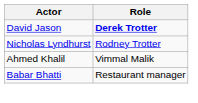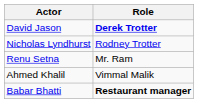+ row: Renu Setna | Mr. Ram
Babar Bhatti | Role: normal -> bold
